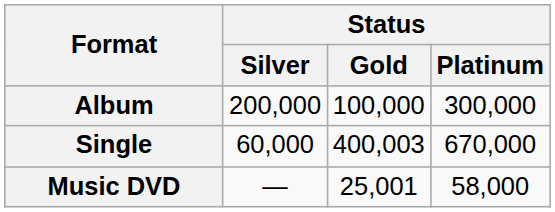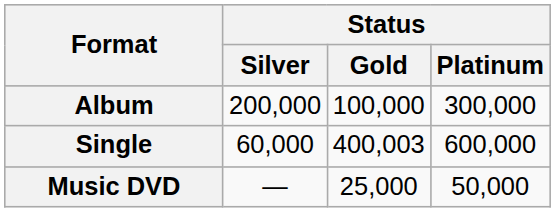Single | Status / Platinum: 670,000 -> 600,000
Music DVD | Status / Gold: 25,001 -> 25,000
Music DVD | Status / Platinum: 58,000 -> 50,000
